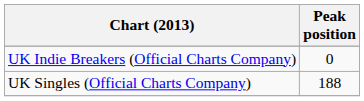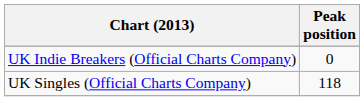UK Singles (Official Charts Company) | Peak position: 188 -> 118
